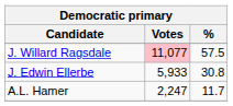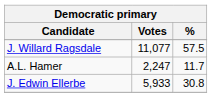J. Willard Ragsdale | Votes: pink background -> no background
rows swapped: J. Edwin Ellerbe <-> A.L. Hamer
